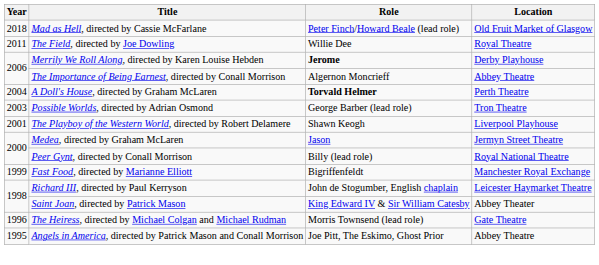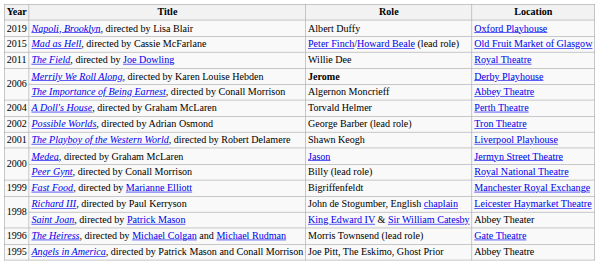+ row: 2019 | Napoli, Brooklyn, directed by Lisa Blair | Albert Duffy | Oxford Playhouse
Mad as Hell, directed by Cassie McFarlane | Year: 2018 -> 2015
A Doll's House, directed by Graham McLaren | Role: bold -> normal
Possible Worlds, directed by Adrian Osmond | Year: 2003 -> 2002
